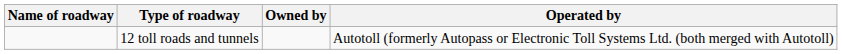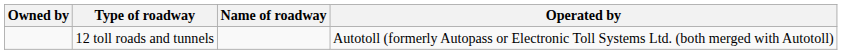columns swapped: Name of roadway <-> Owned by
